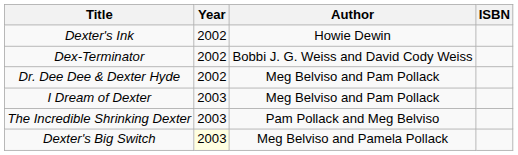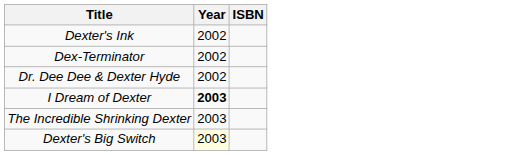- column: Author | Howie Dewin | Bobbi J. G. Weiss and David Cody Weiss | Meg Belviso and Pam Pollack | Meg Belviso and Pam Pollack | Pam Pollack and Meg Belviso | Meg Belviso and Pamela Pollack
I Dream of Dexter | Year: normal -> bold
